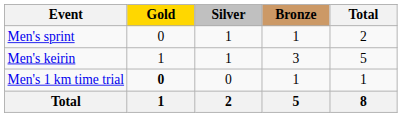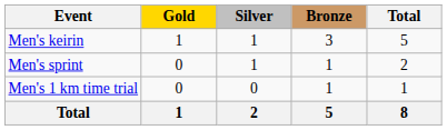rows swapped: Men's keirin <-> Men's sprint
Men's 1 km time trial | Gold: bold -> normal
